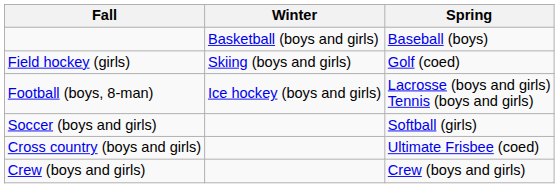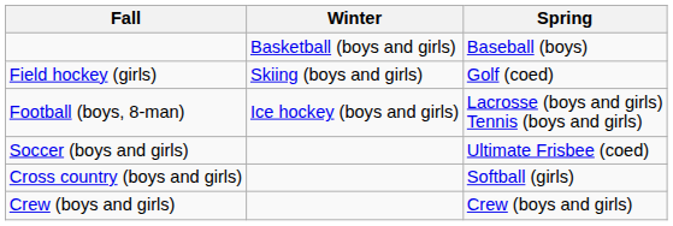Soccer (boys and girls) | Spring: Softball (girls) -> Ultimate Frisbee (coed)
Cross country (boys and girls) | Spring: Ultimate Frisbee (coed) -> Softball (girls)
